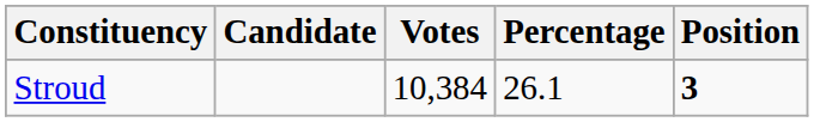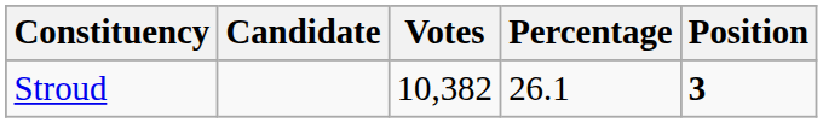Stroud | Votes: 10,384 -> 10,382
